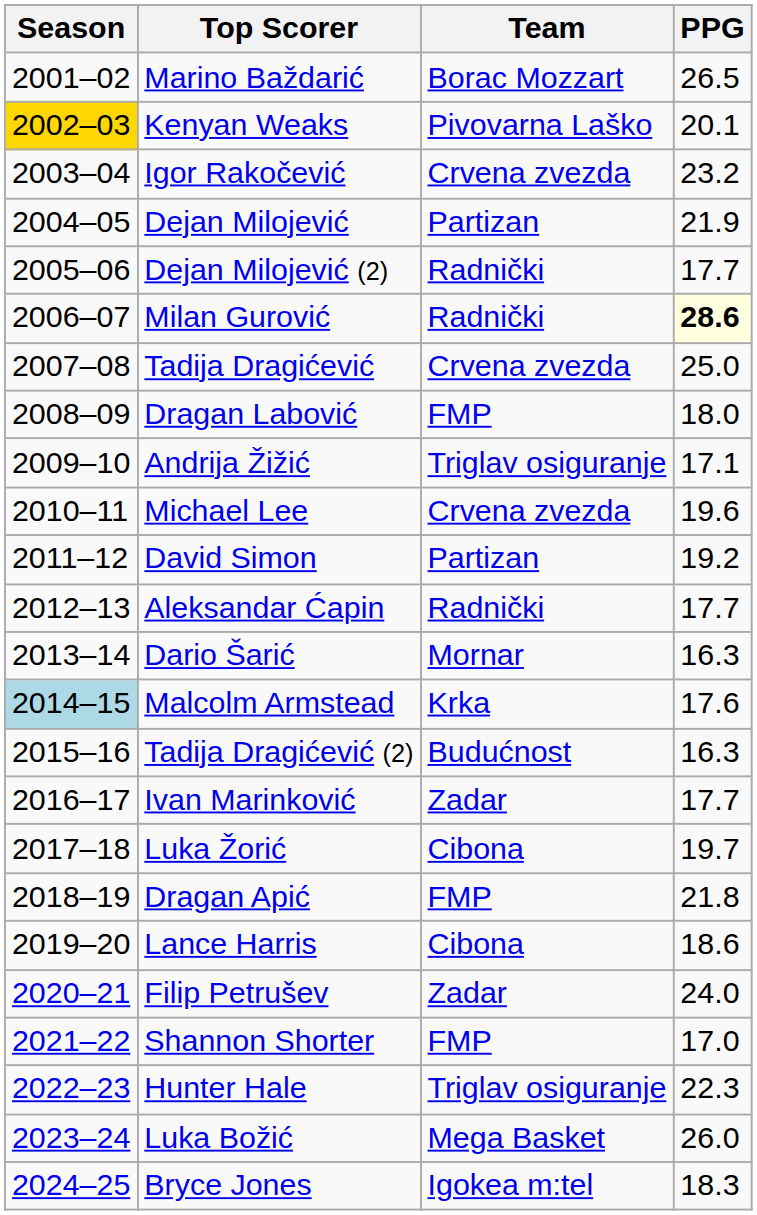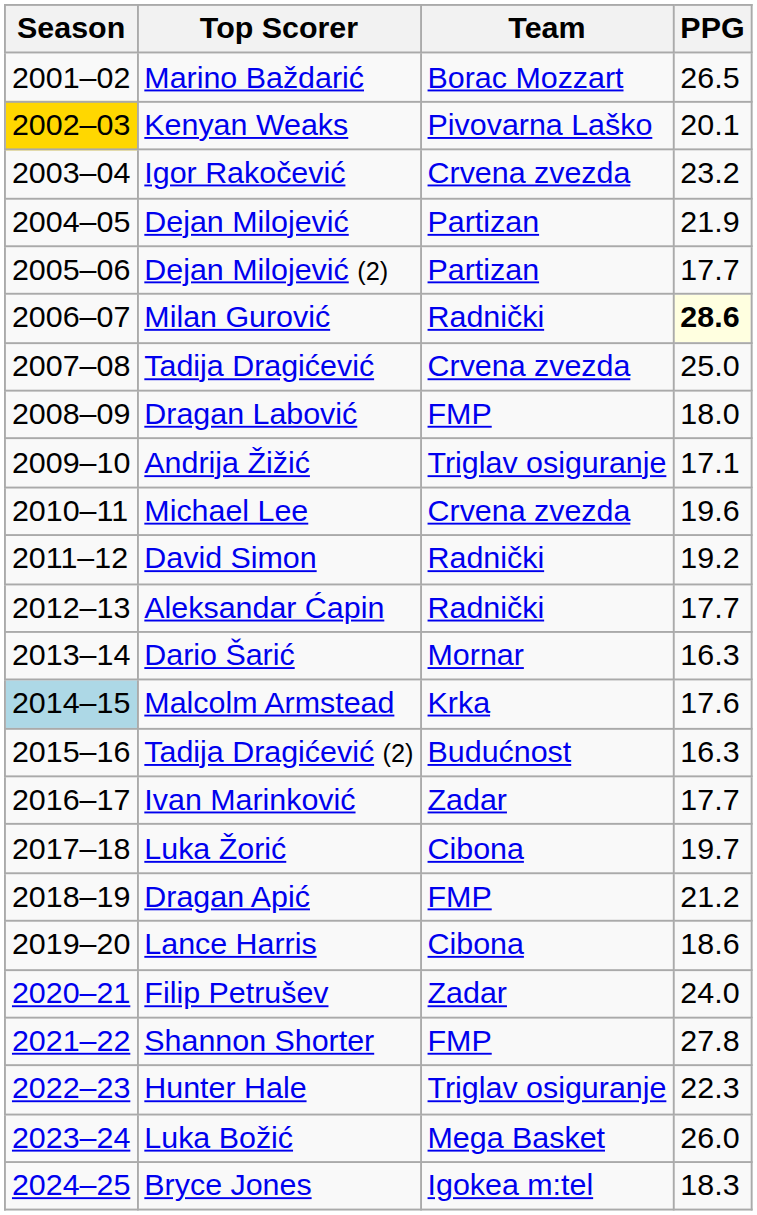Dejan Milojević (2) | Team: Radnički -> Partizan
David Simon | Team: Partizan -> Radnički
Dragan Apić | PPG: 21.8 -> 21.2
Shannon Shorter | PPG: 17.0 -> 27.8
